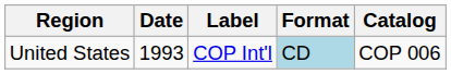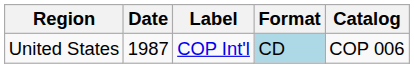United States | Date: 1993 -> 1987
